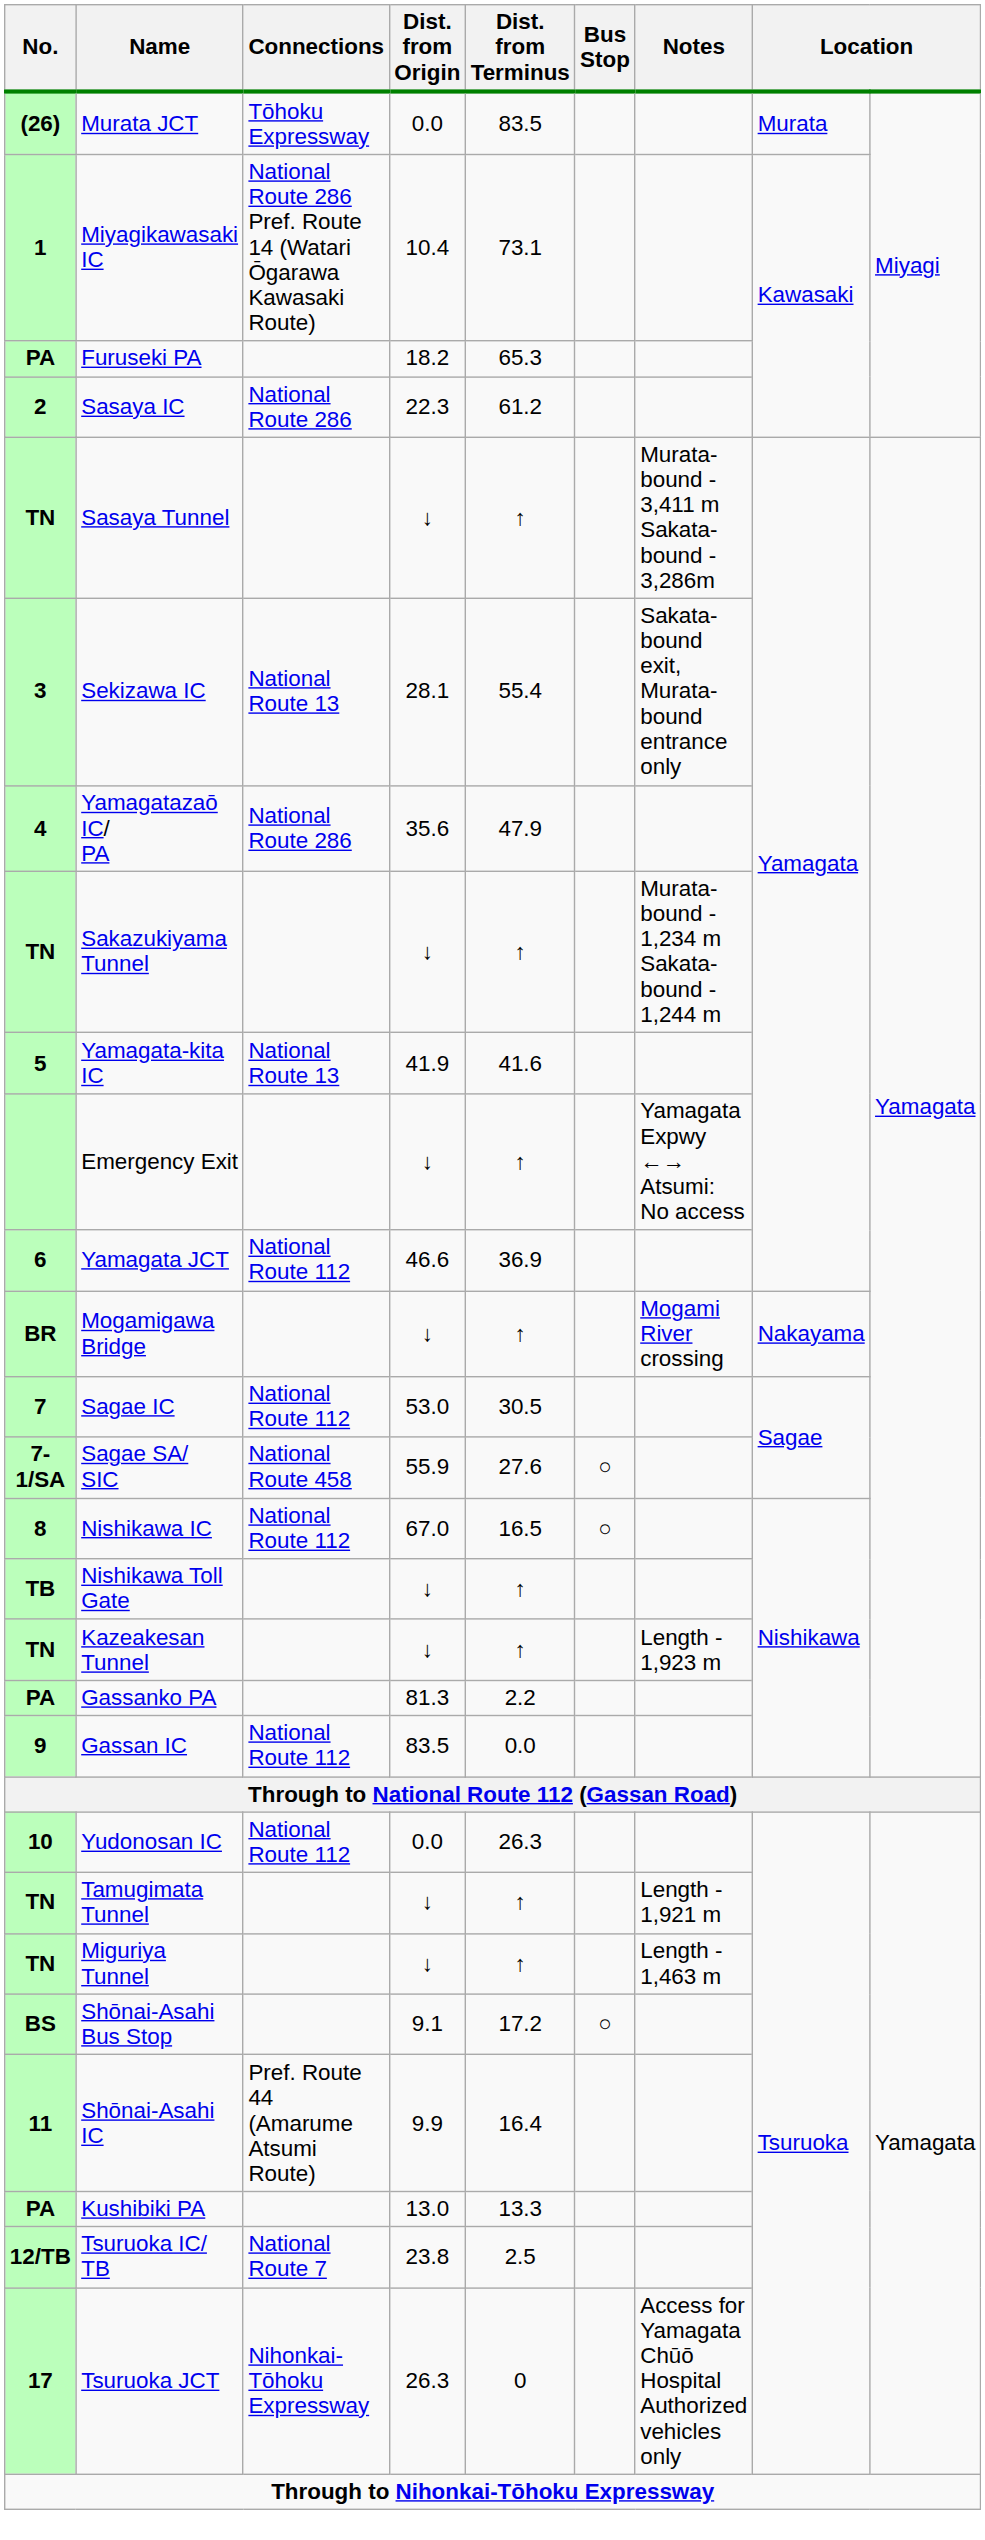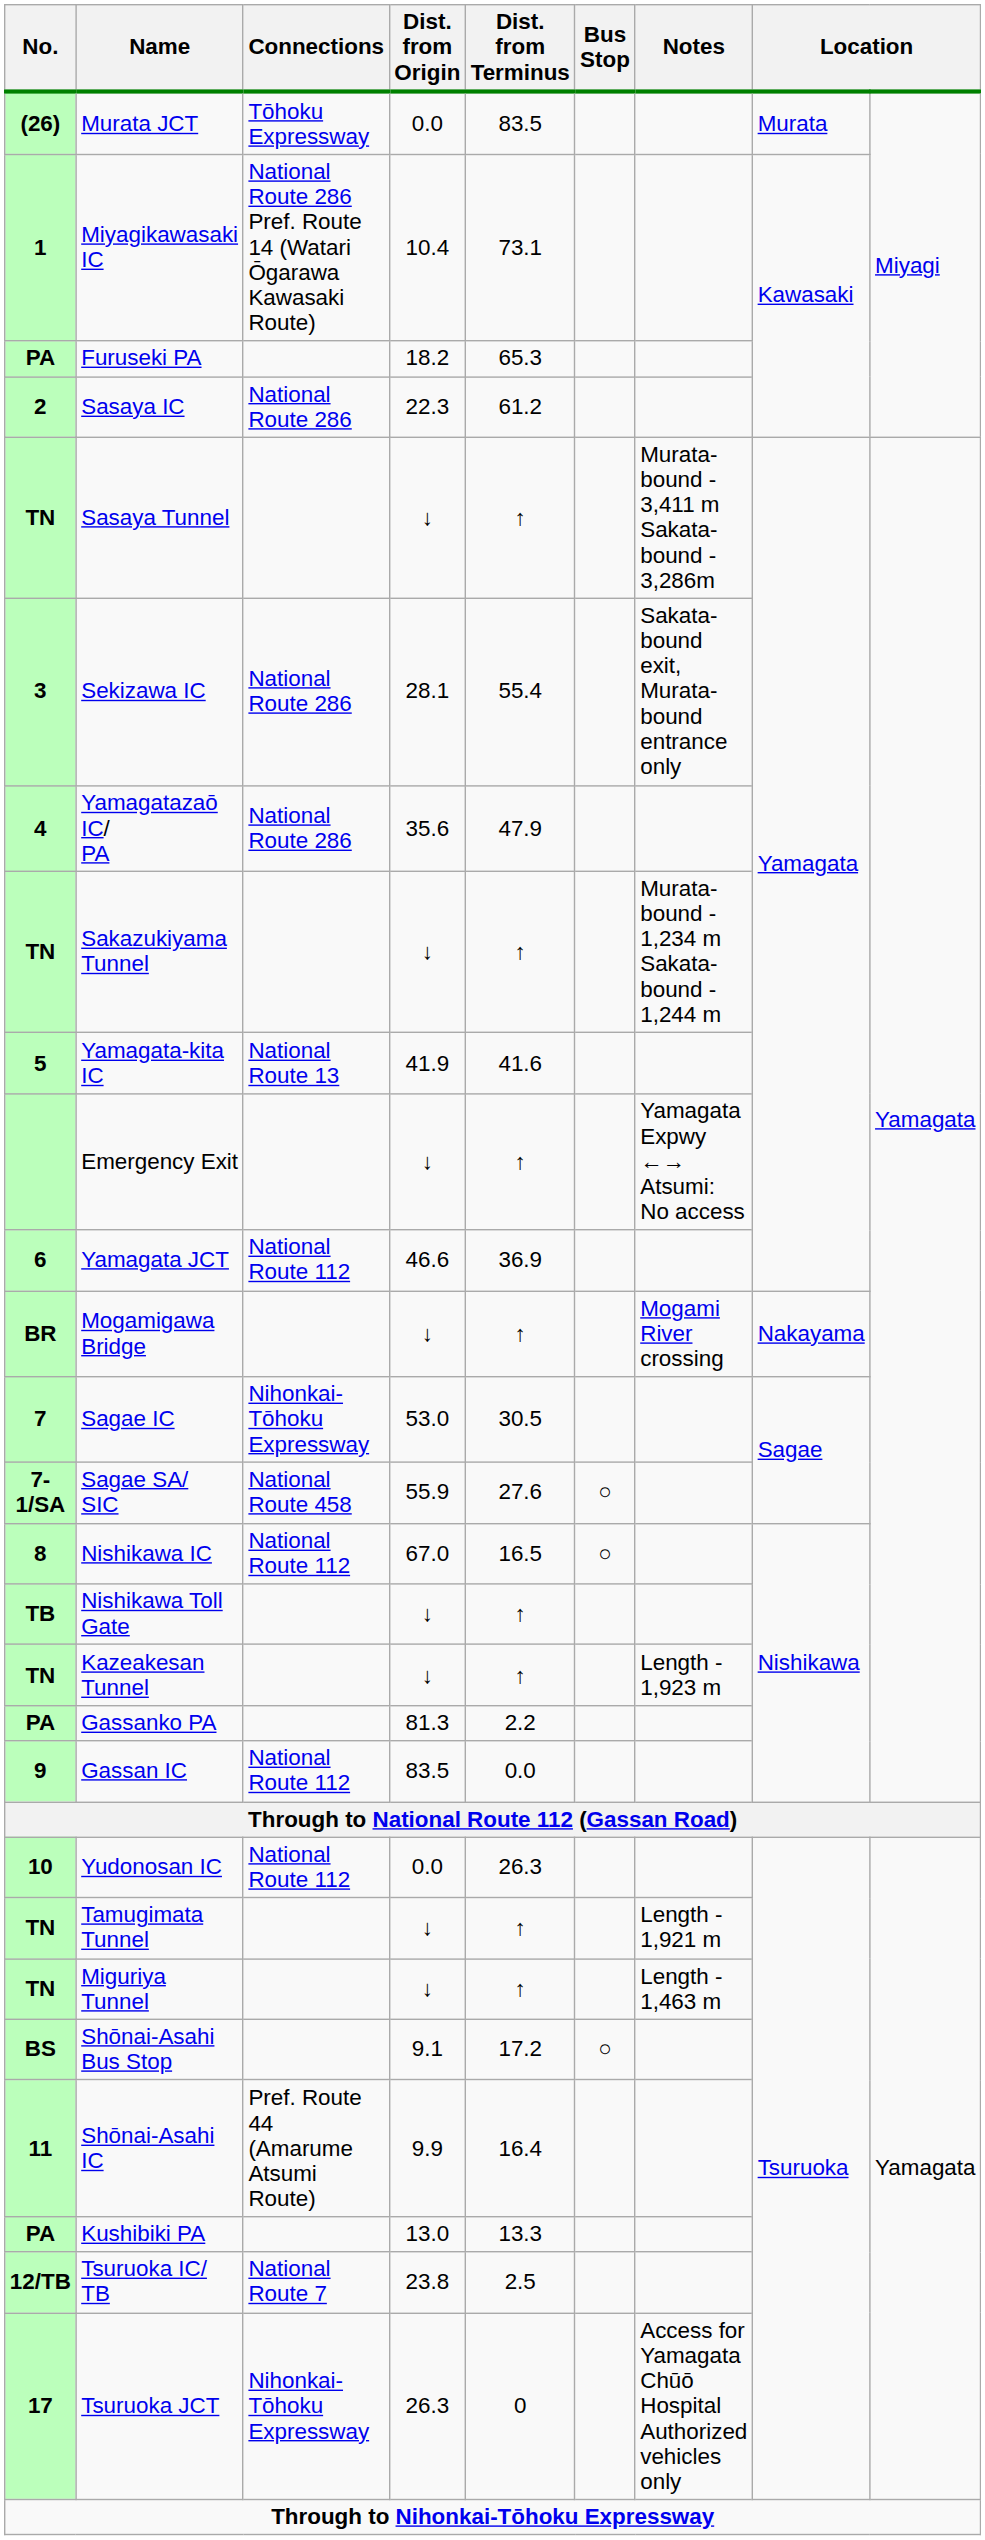Sekizawa IC | Connections: National Route 13 -> National Route 286
Sagae IC | Connections: National Route 112 -> Nihonkai-Tōhoku Expressway
